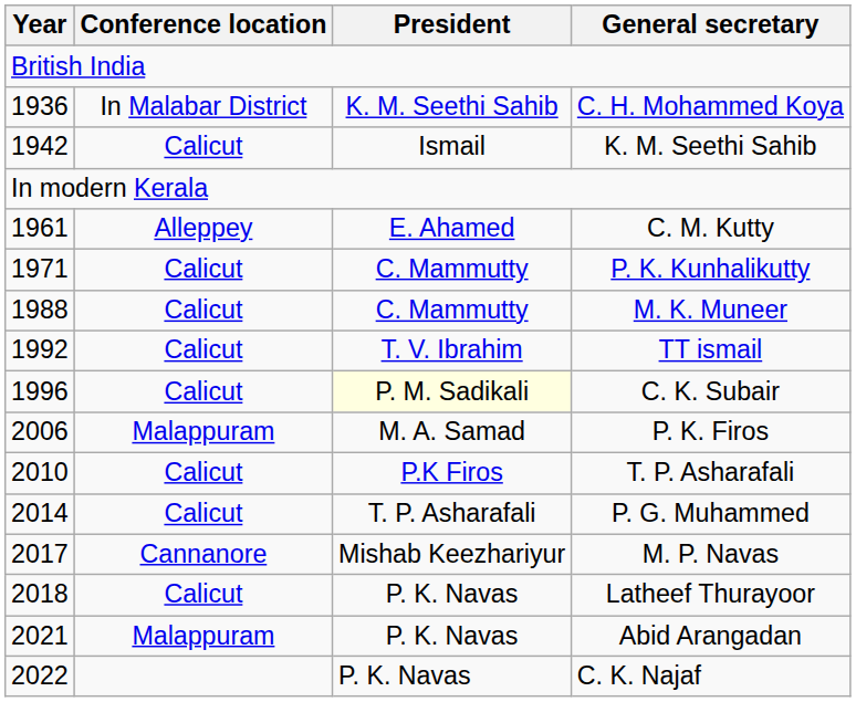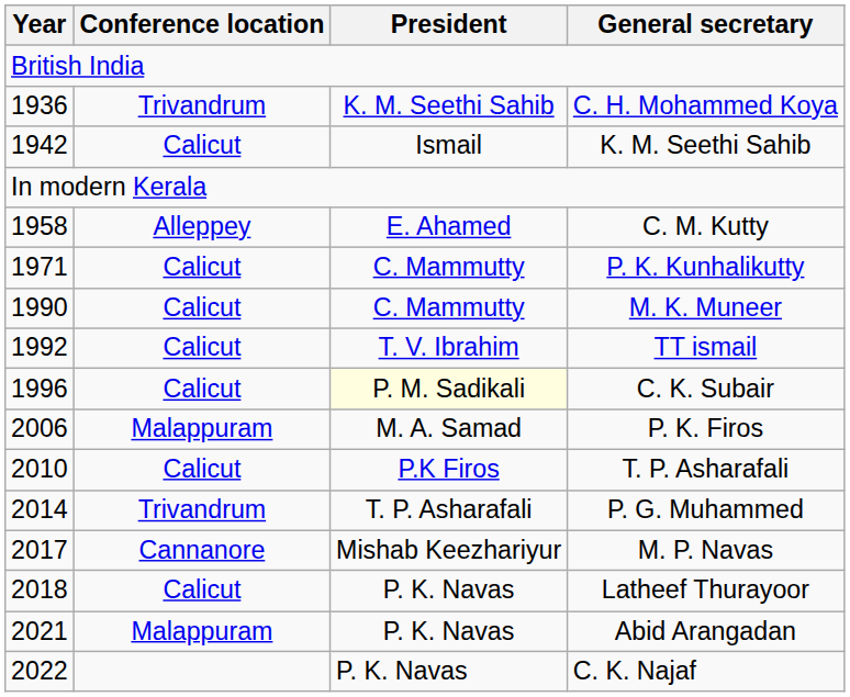C. H. Mohammed Koya | Conference location: In Malabar District -> Trivandrum
C. M. Kutty | Year: 1961 -> 1958
M. K. Muneer | Year: 1988 -> 1990
P. G. Muhammed | Conference location: Calicut -> Trivandrum
